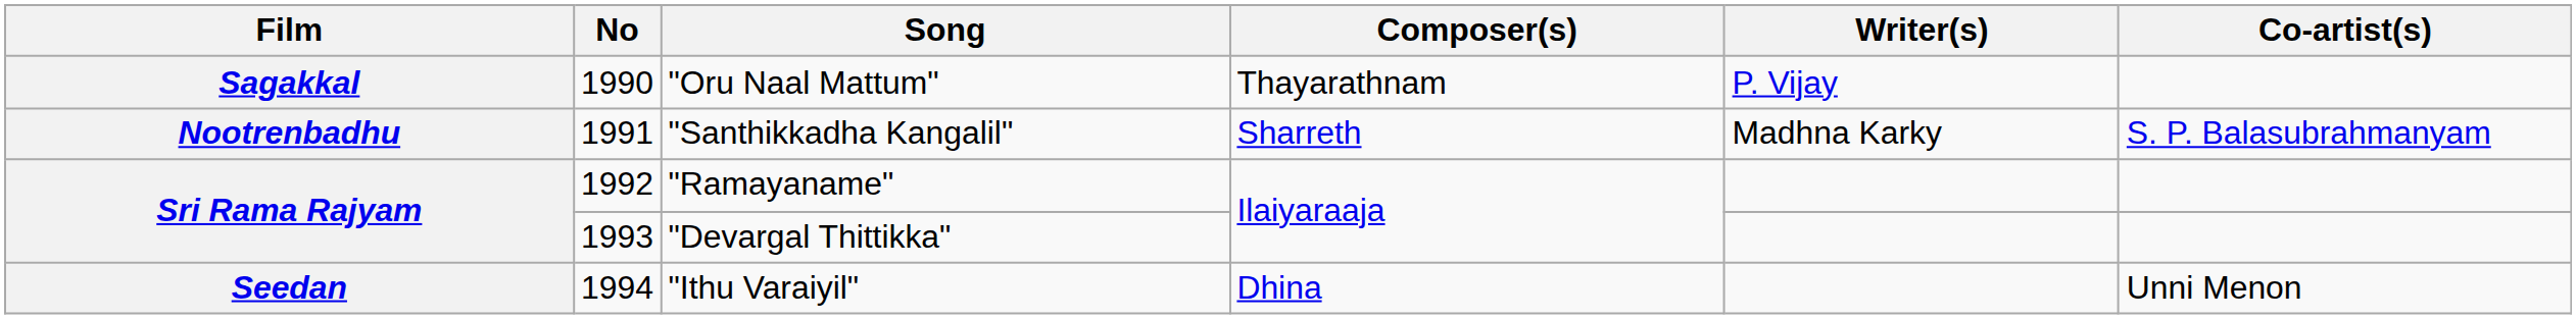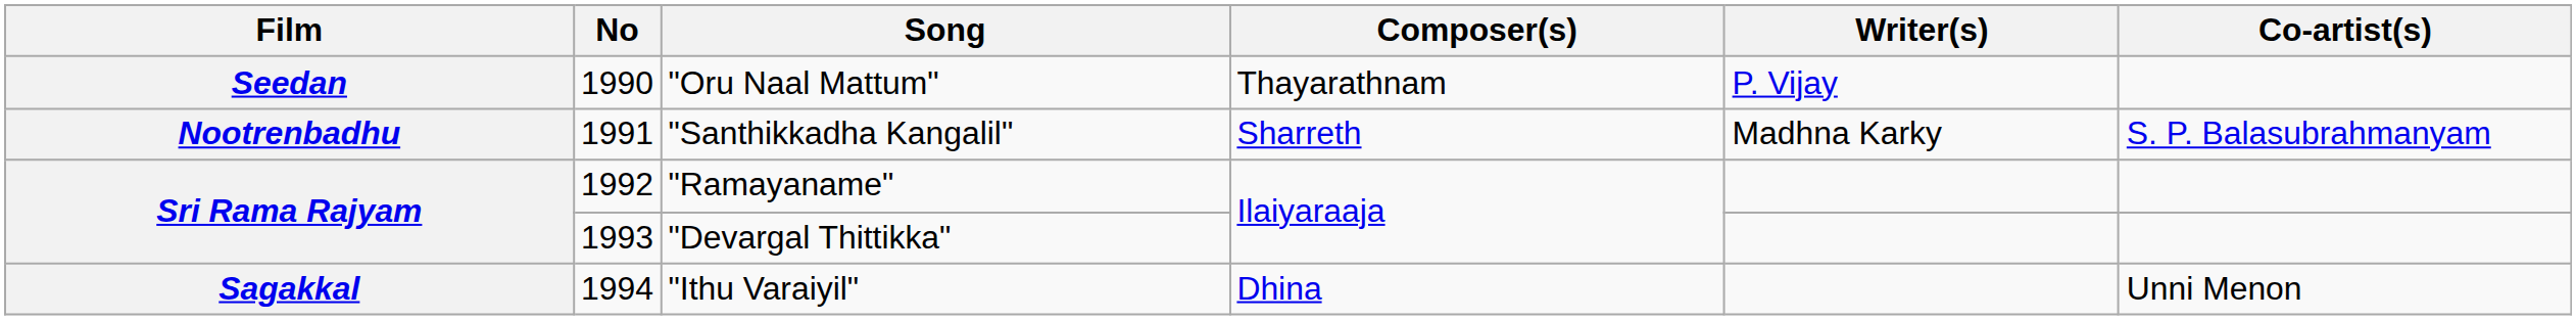"Oru Naal Mattum" | Film: Sagakkal -> Seedan
"Ithu Varaiyil" | Film: Seedan -> Sagakkal
